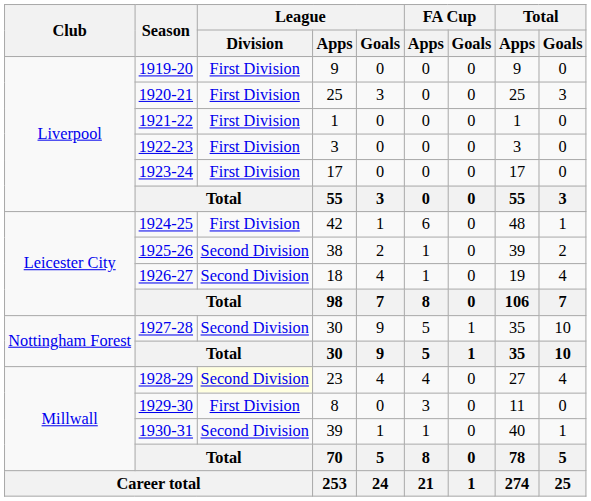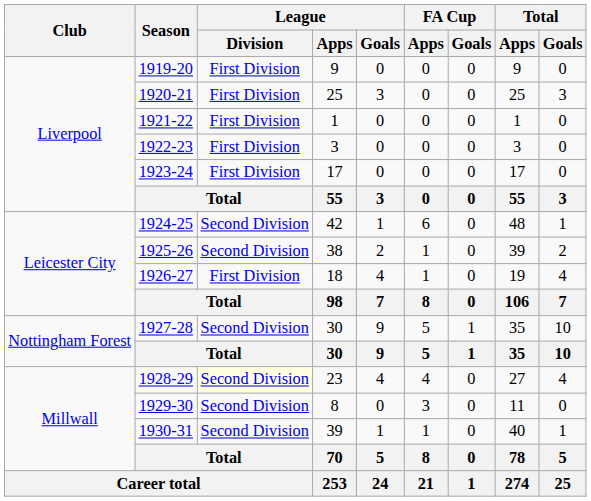1924-25 | League / Division: First Division -> Second Division
1926-27 | League / Division: Second Division -> First Division
1929-30 | League / Division: First Division -> Second Division
